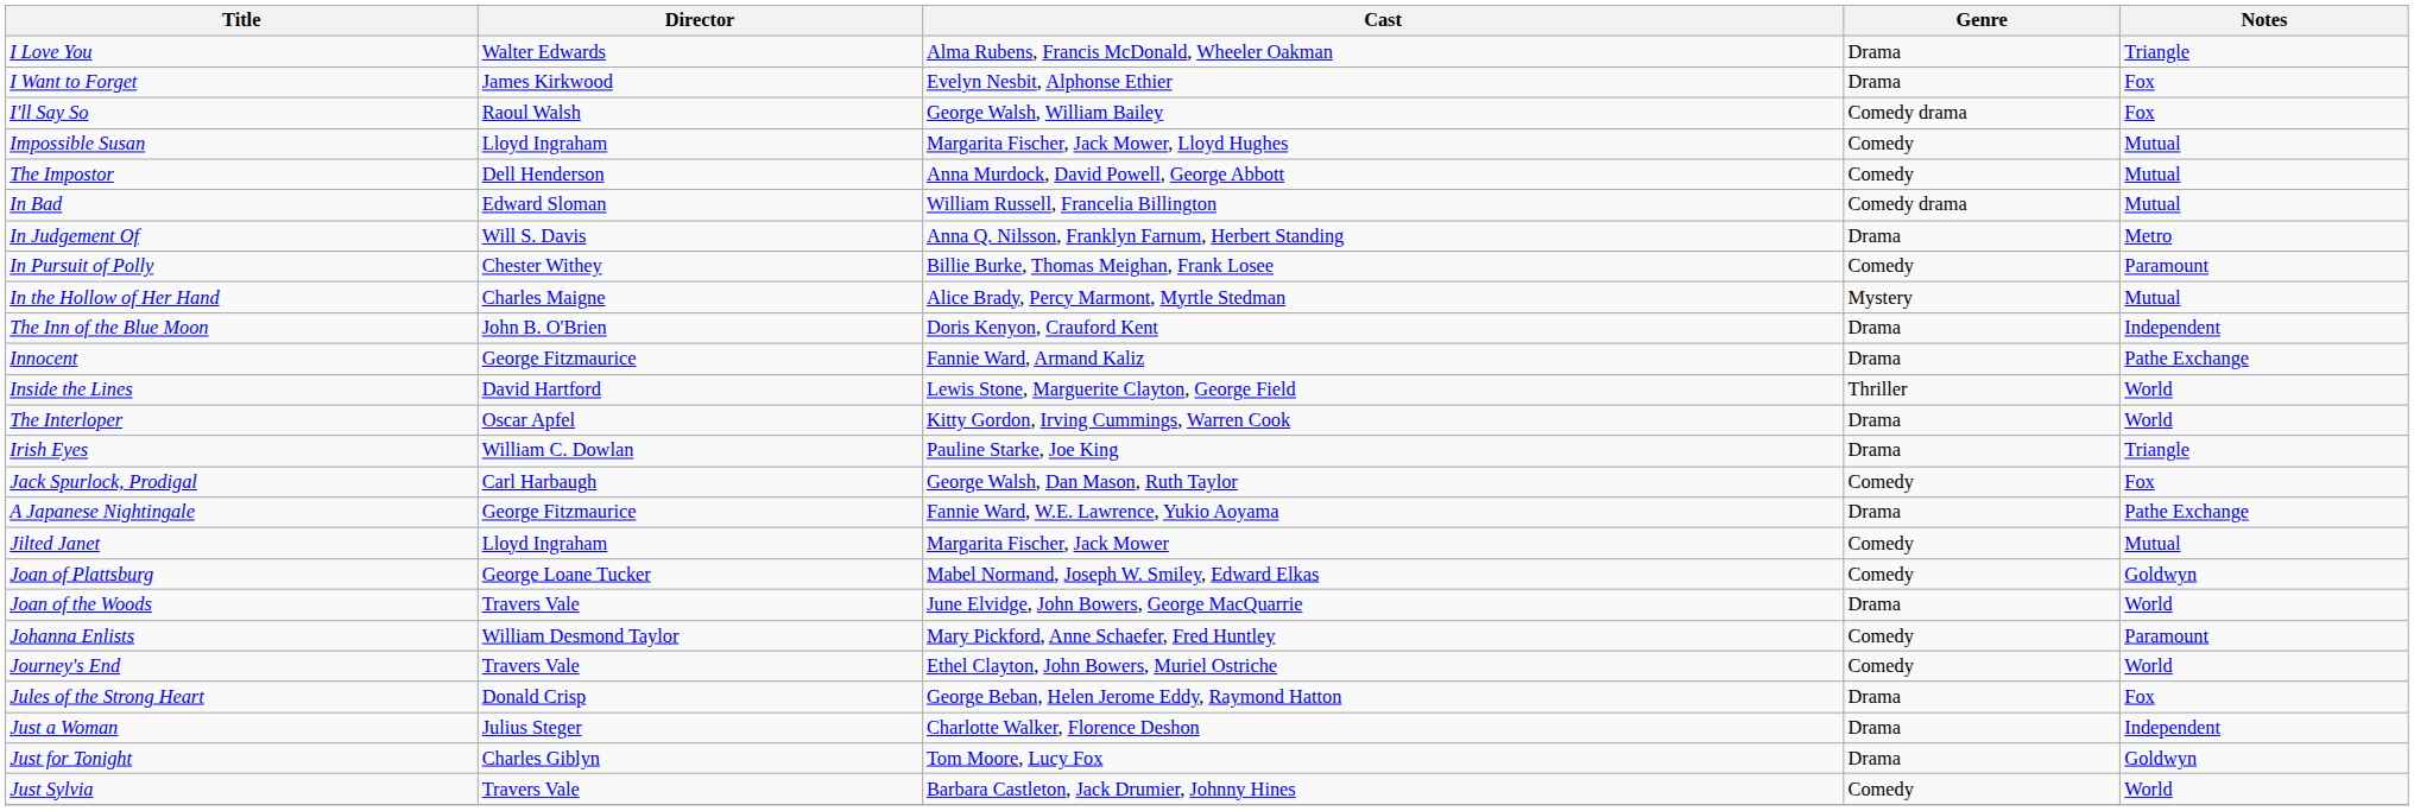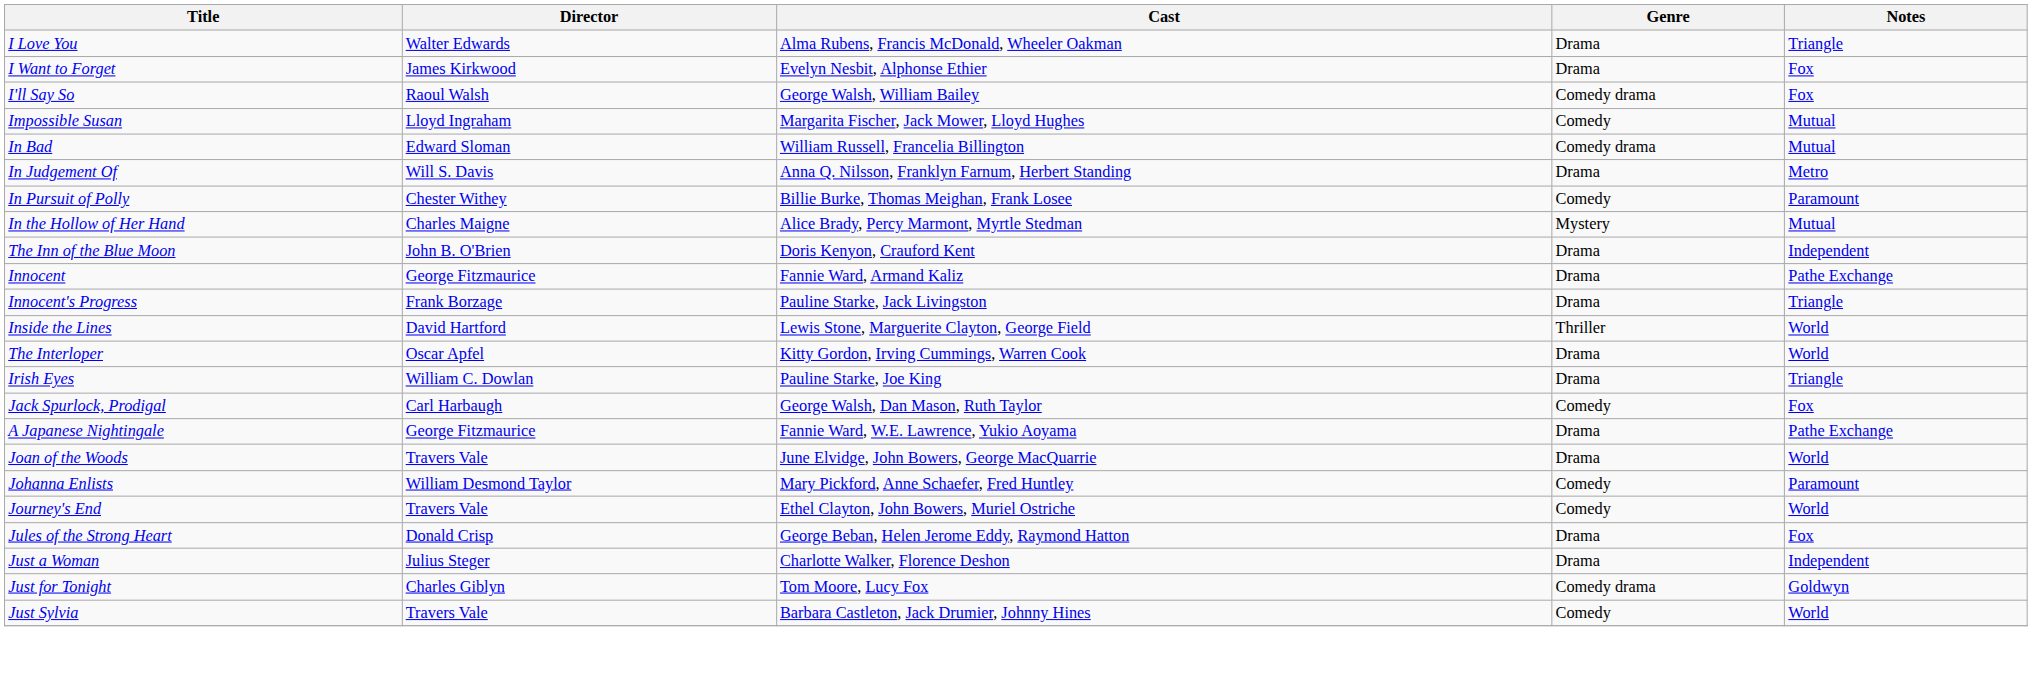- row: The Impostor | Dell Henderson | Anna Murdock, David Powell, George Abbott | Comedy | Mutual
+ row: Innocent's Progress | Frank Borzage | Pauline Starke, Jack Livingston | Drama | Triangle
- row: Jilted Janet | Lloyd Ingraham | Margarita Fischer, Jack Mower | Comedy | Mutual
- row: Joan of Plattsburg | George Loane Tucker | Mabel Normand, Joseph W. Smiley, Edward Elkas | Comedy | Goldwyn
Just for Tonight | Genre: Drama -> Comedy drama
